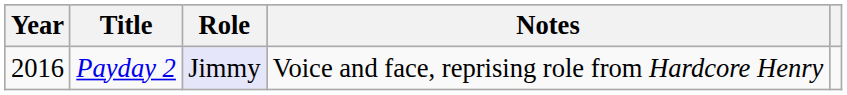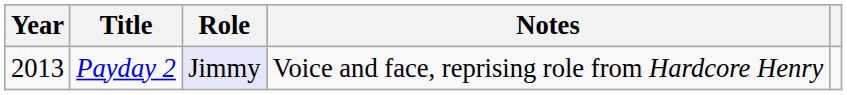Payday 2 | Year: 2016 -> 2013
